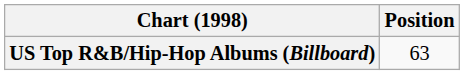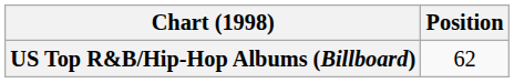US Top R&B/Hip-Hop Albums (Billboard) | Position: 63 -> 62
